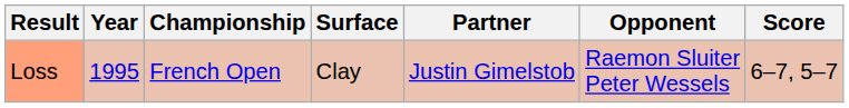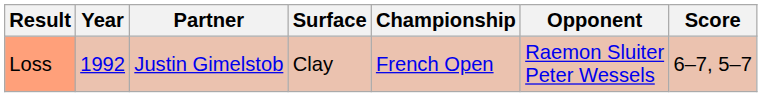columns swapped: Championship <-> Partner
Loss | Year: 1995 -> 1992
